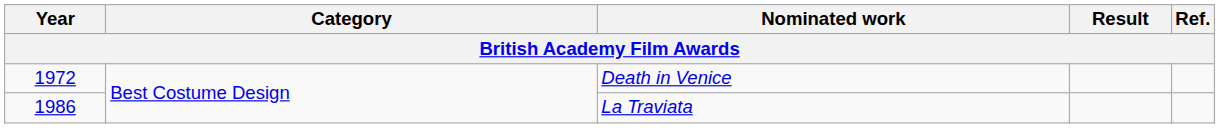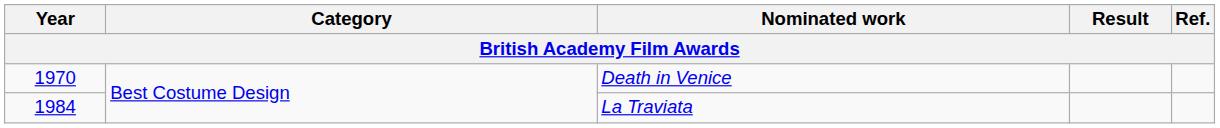Death in Venice | Year: 1972 -> 1970
La Traviata | Year: 1986 -> 1984
